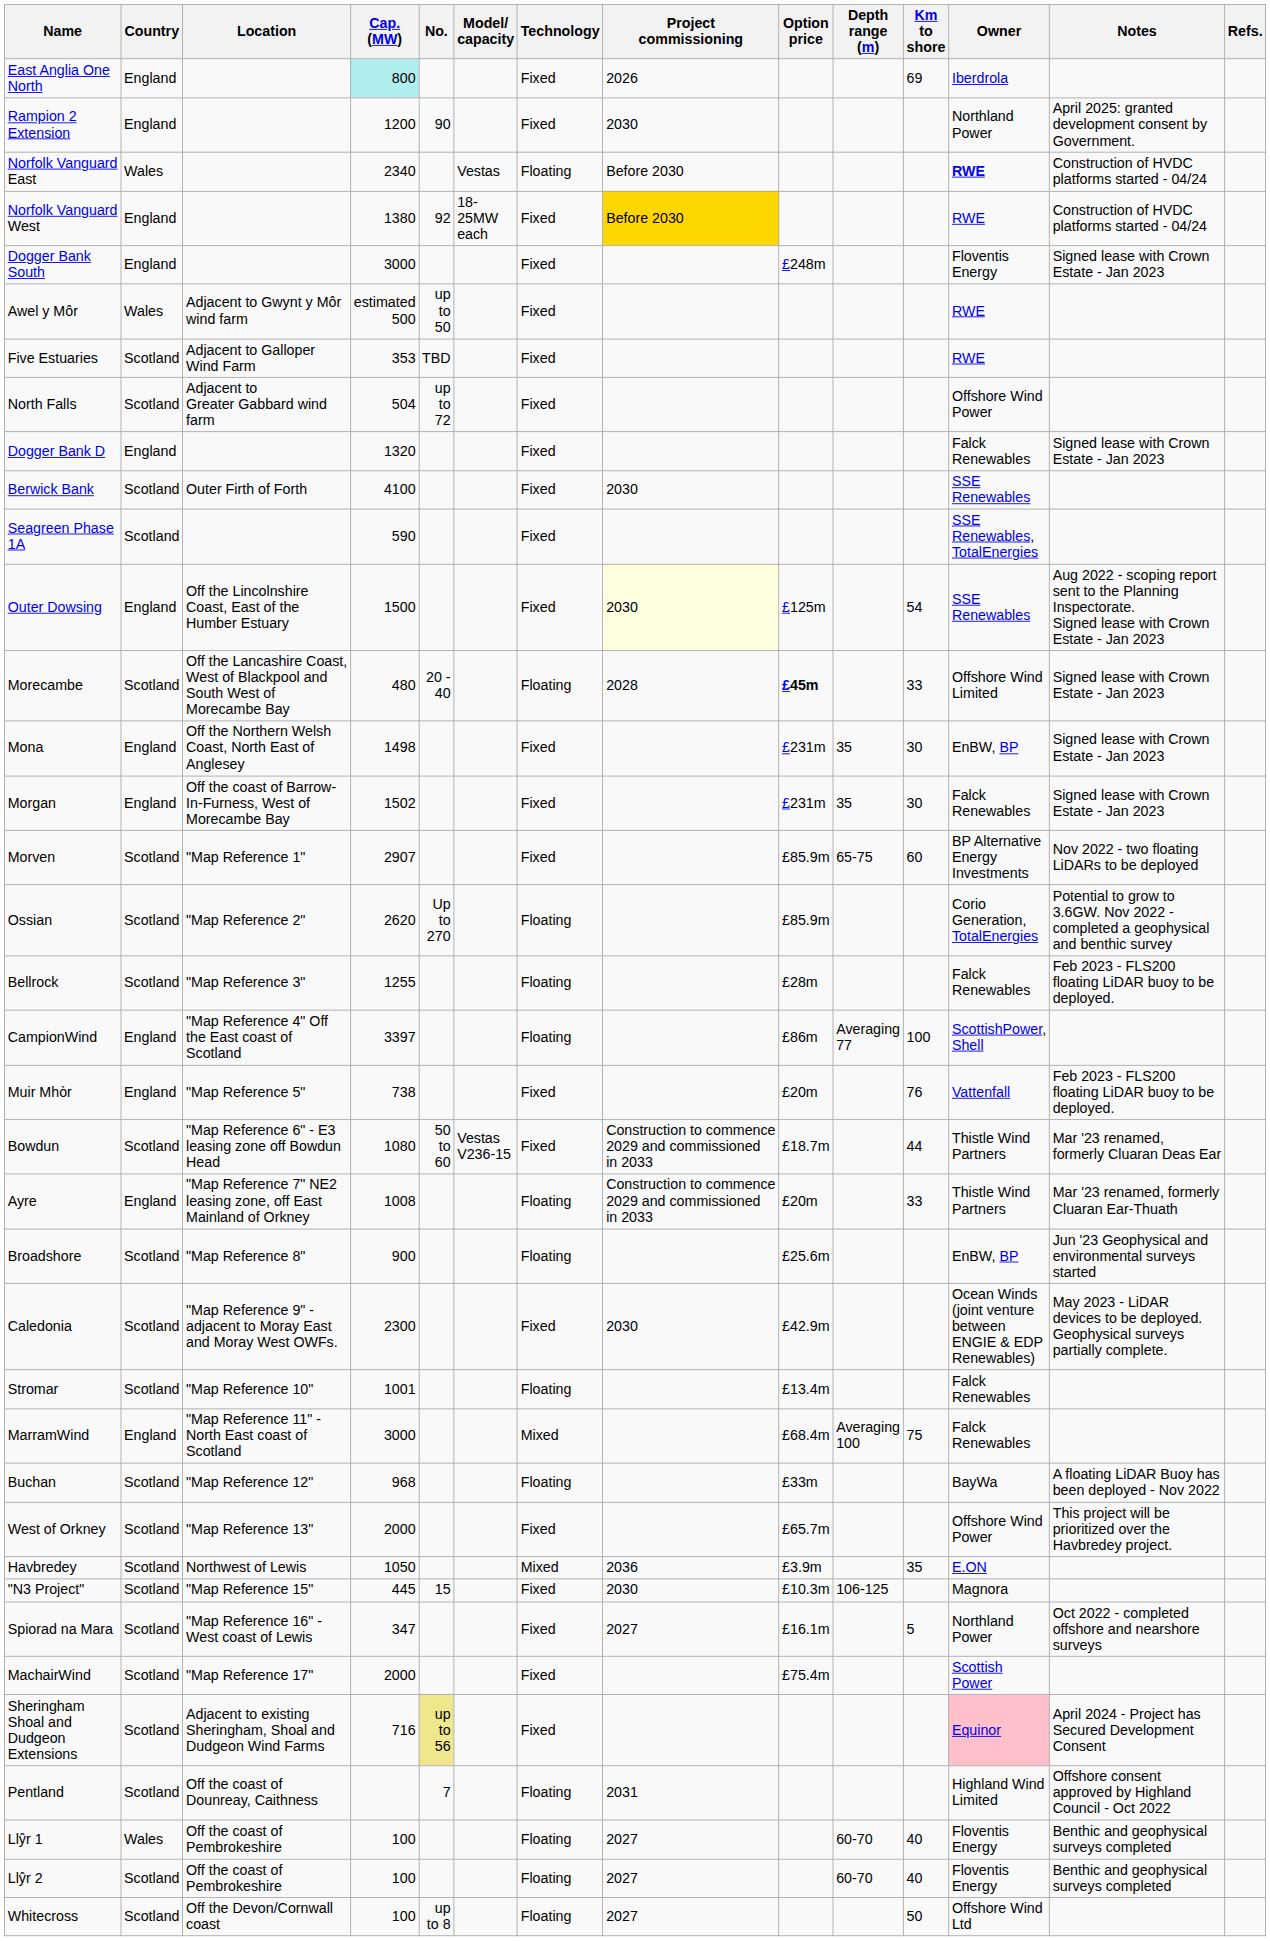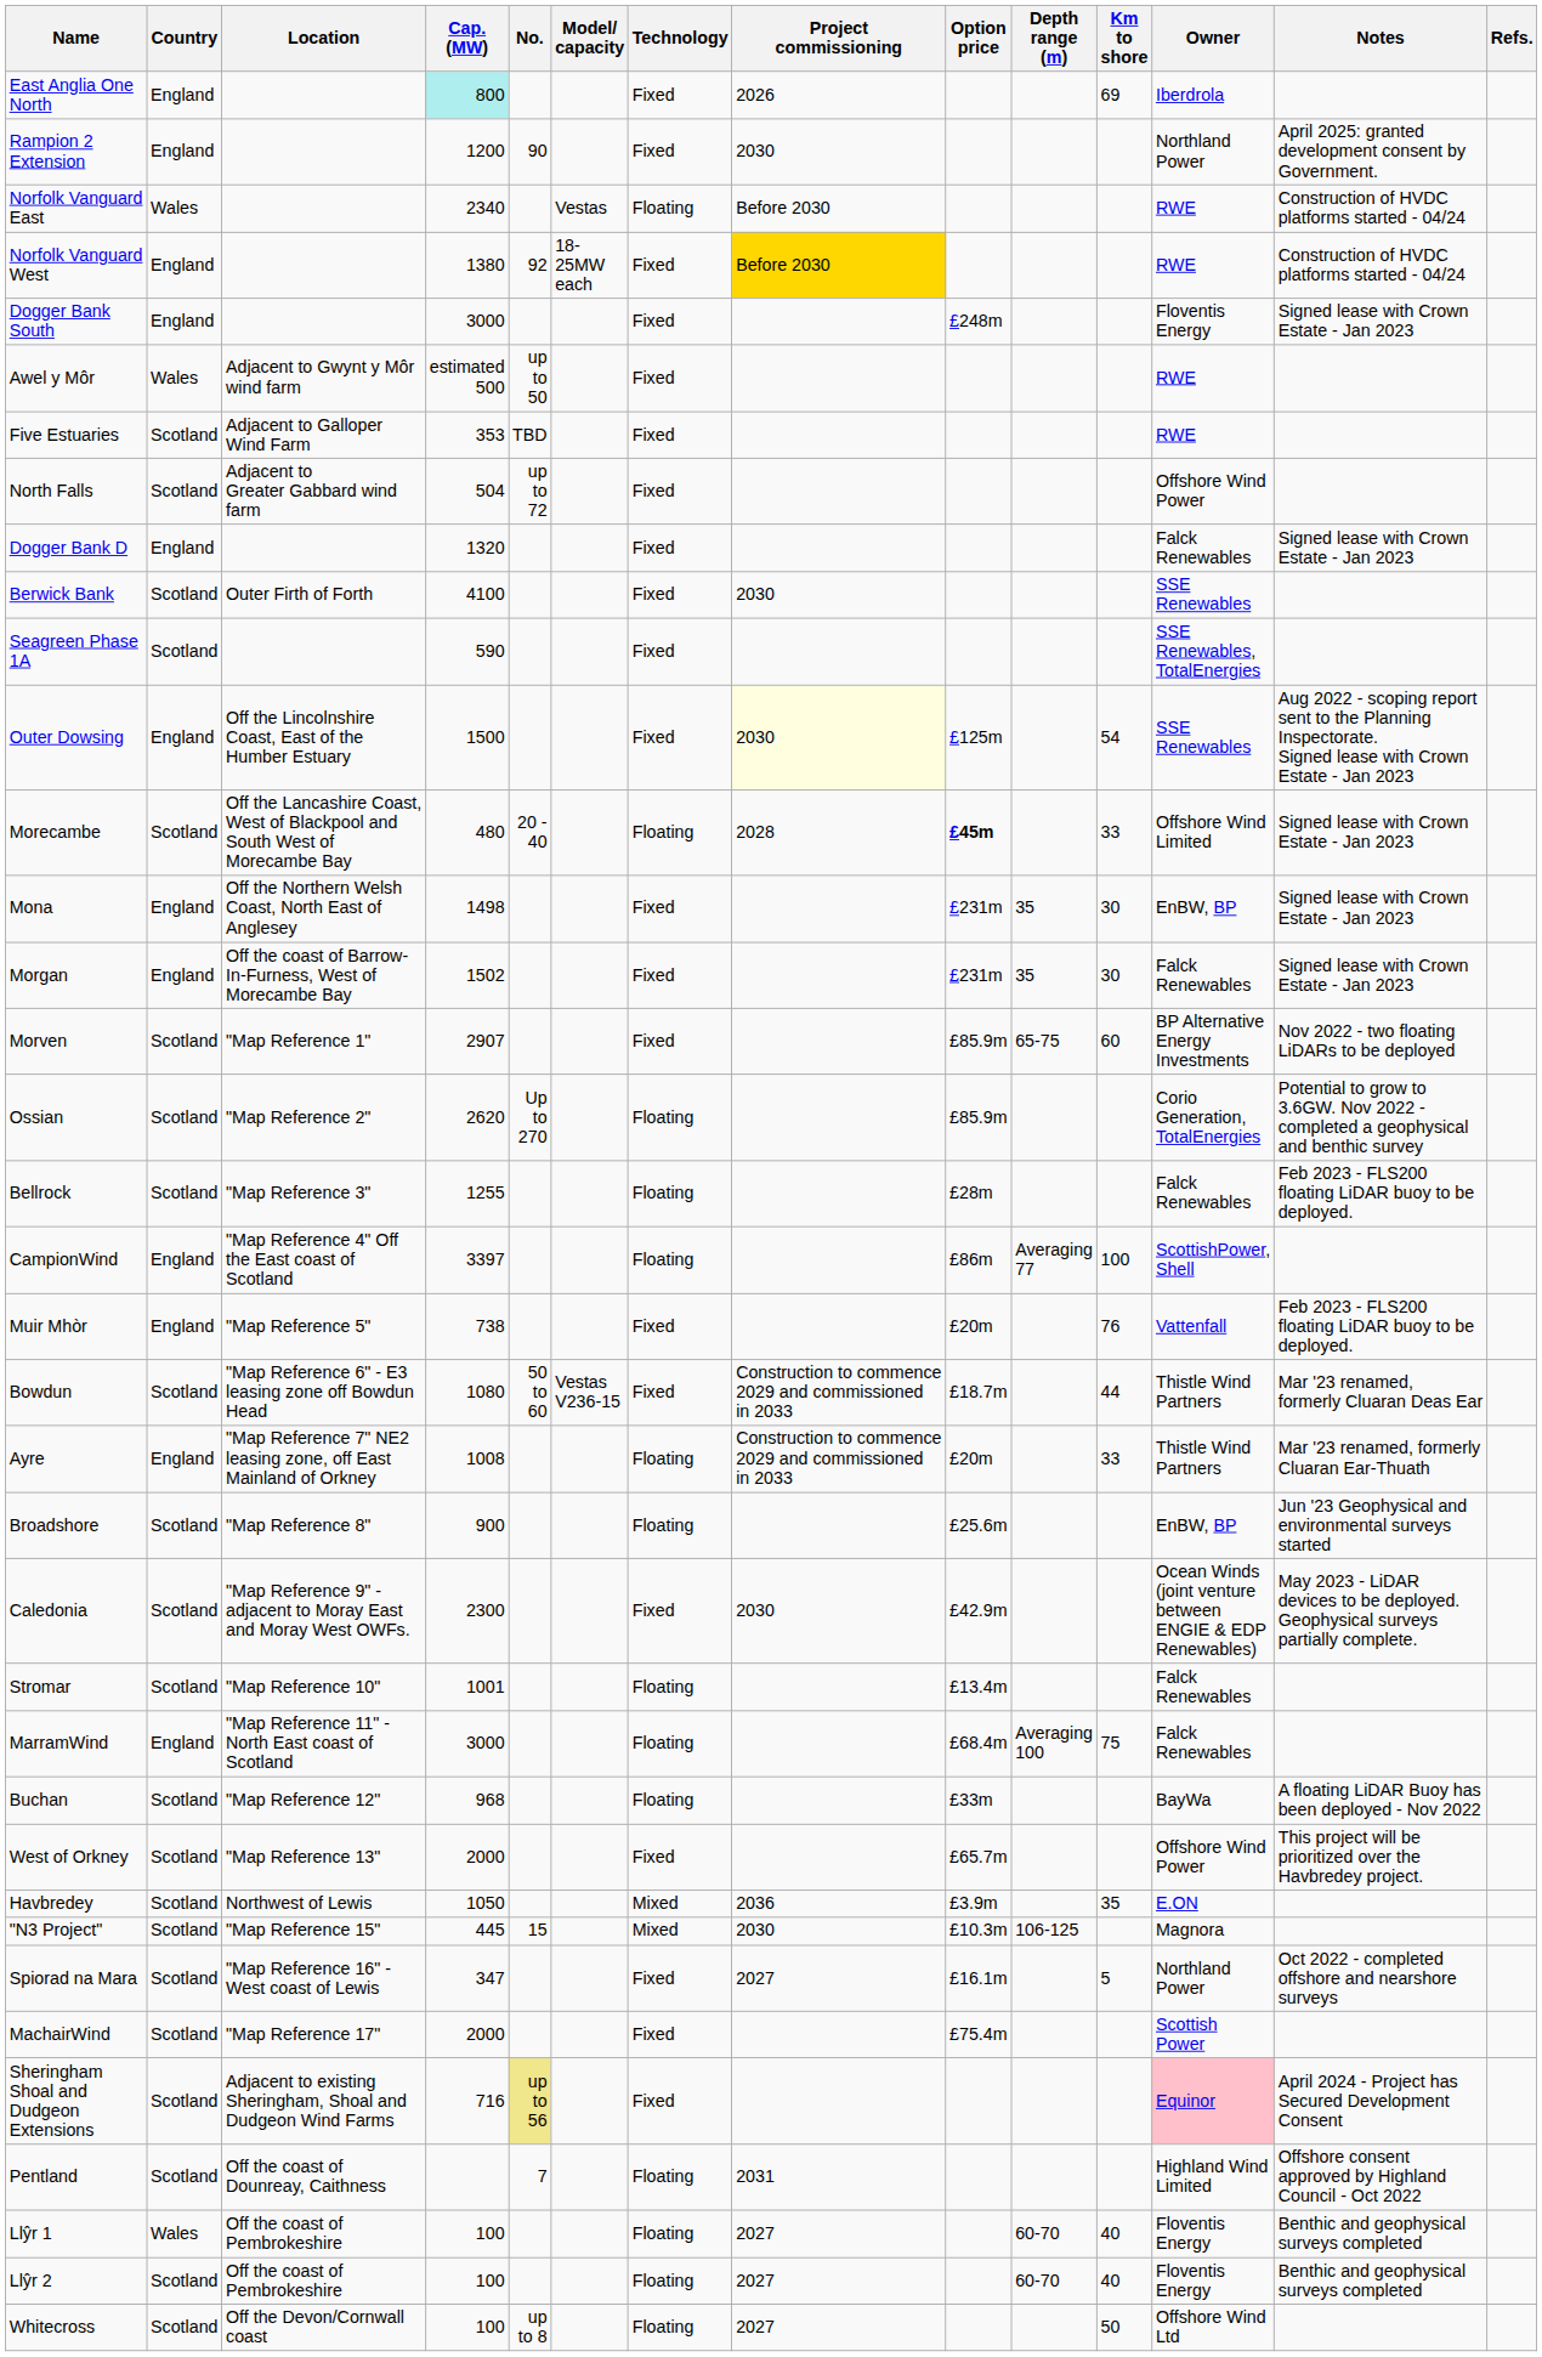Norfolk Vanguard East | Owner: bold -> normal
MarramWind | Technology: Mixed -> Floating
"N3 Project" | Technology: Fixed -> Mixed
